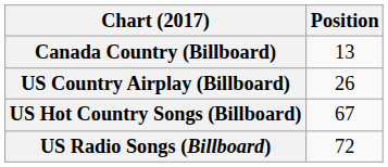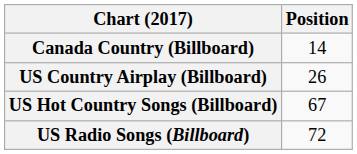Canada Country (Billboard) | Position: 13 -> 14
